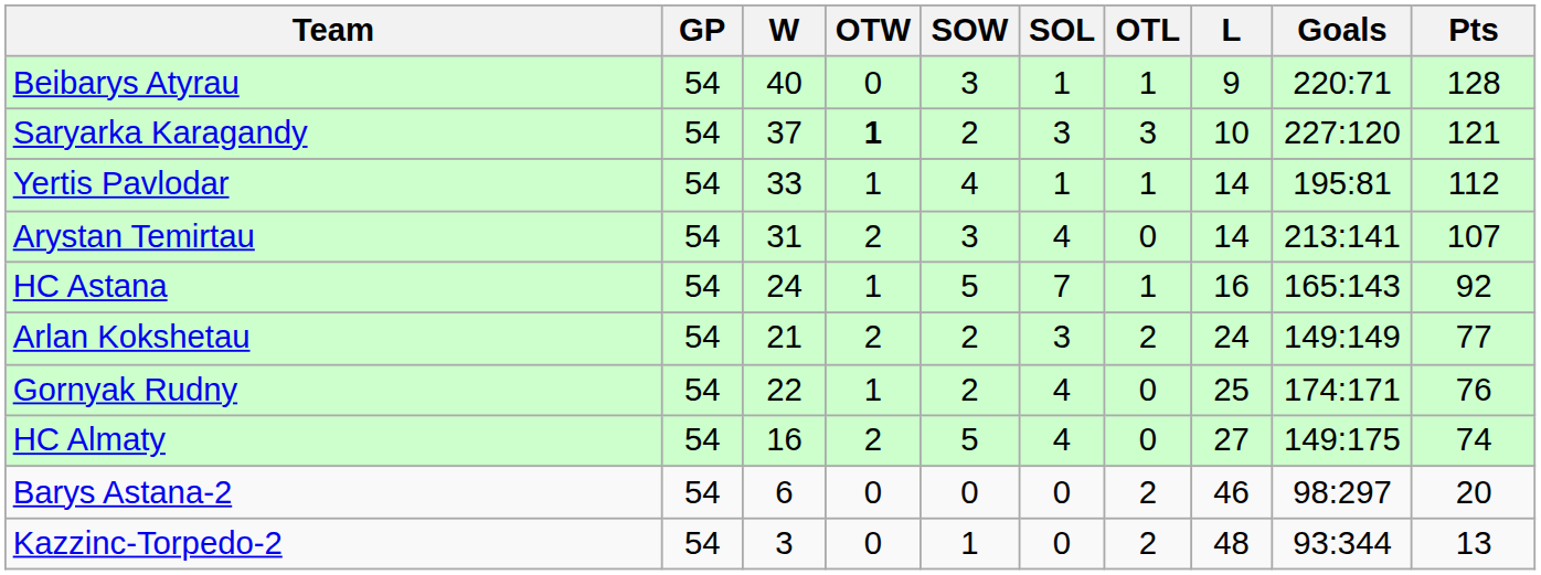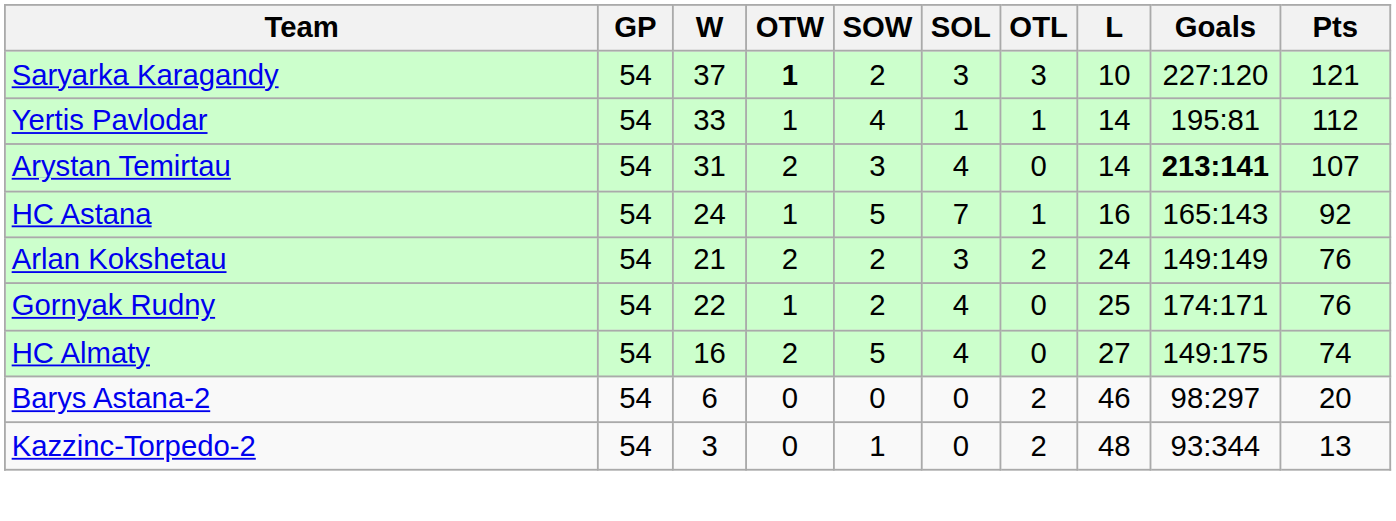- row: Beibarys Atyrau | 54 | 40 | 0 | 3 | 1 | 1 | 9 | 220:71 | 128
Arystan Temirtau | Goals: normal -> bold
Arlan Kokshetau | Pts: 77 -> 76
